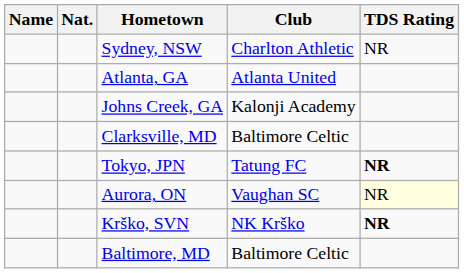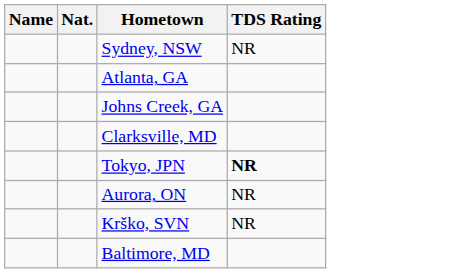- column: Club | Charlton Athletic | Atlanta United | Kalonji Academy | Baltimore Celtic | Tatung FC | Vaughan SC | NK Krško | Baltimore Celtic
Aurora, ON | TDS Rating: lightyellow background -> no background
Krško, SVN | TDS Rating: bold -> normal
